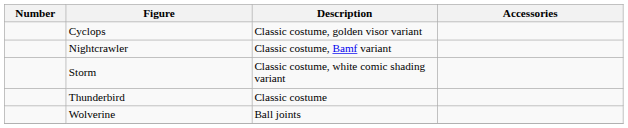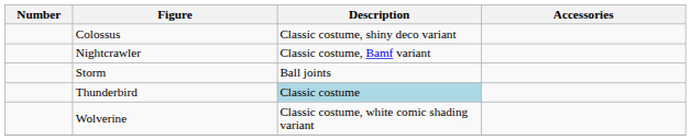+ row: Colossus | Classic costume, shiny deco variant
- row: Cyclops | Classic costume, golden visor variant
Storm | Description: Classic costume, white comic shading variant -> Ball joints
Thunderbird | Description: no background -> lightblue background
Wolverine | Description: Ball joints -> Classic costume, white comic shading variant
